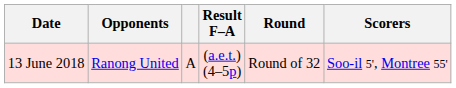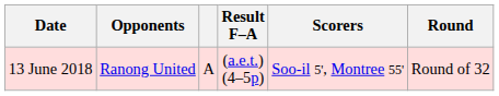columns swapped: Scorers <-> Round
